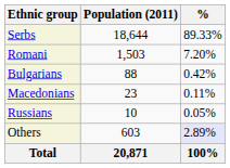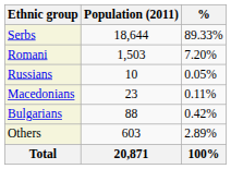rows swapped: Bulgarians <-> Russians
Others | %: lavender background -> no background
